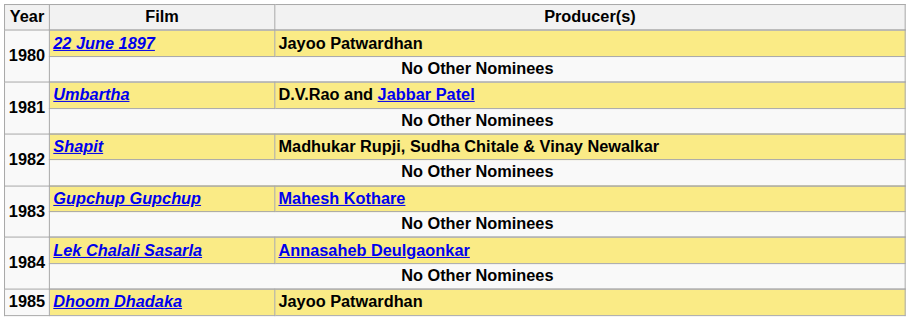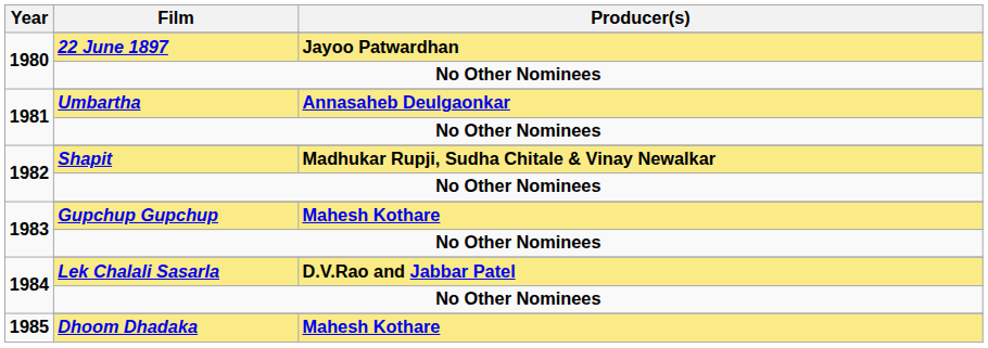Umbartha | Producer(s): D.V.Rao and Jabbar Patel -> Annasaheb Deulgaonkar
Lek Chalali Sasarla | Producer(s): Annasaheb Deulgaonkar -> D.V.Rao and Jabbar Patel
Dhoom Dhadaka | Producer(s): Jayoo Patwardhan -> Mahesh Kothare
